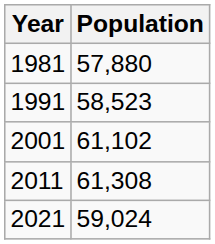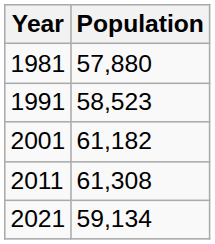2001 | Population: 61,102 -> 61,182
2021 | Population: 59,024 -> 59,134
